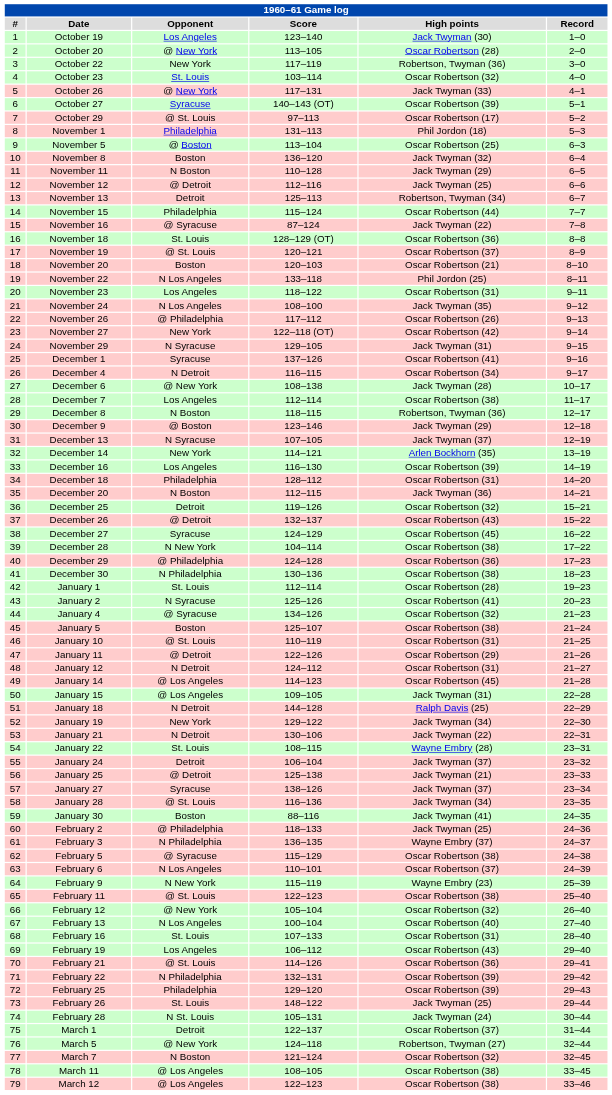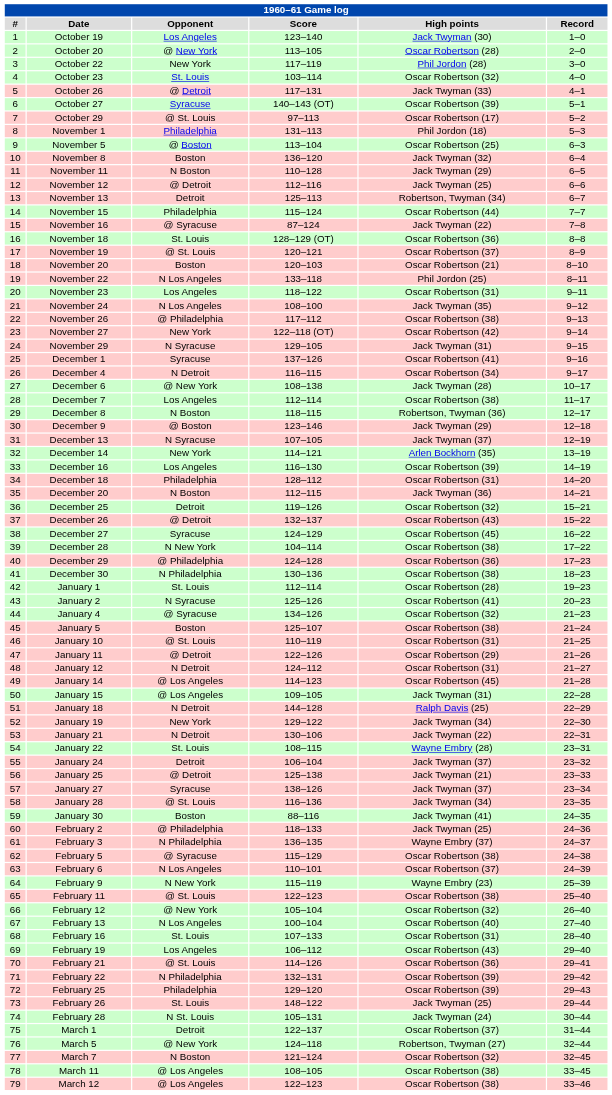October 22 | High points: Robertson, Twyman (36) -> Phil Jordon (28)
October 26 | Opponent: @ New York -> @ Detroit
November 26 | High points: Oscar Robertson (26) -> Oscar Robertson (38)
